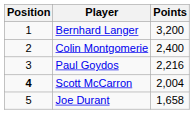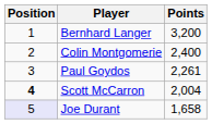Paul Goydos | Points: 2,216 -> 2,261
Joe Durant | Position: no background -> lavender background
